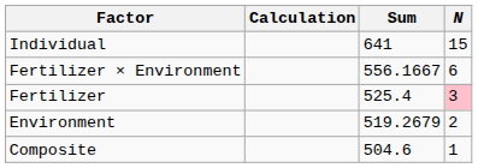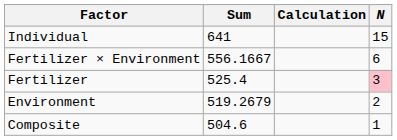columns swapped: Calculation <-> Sum
